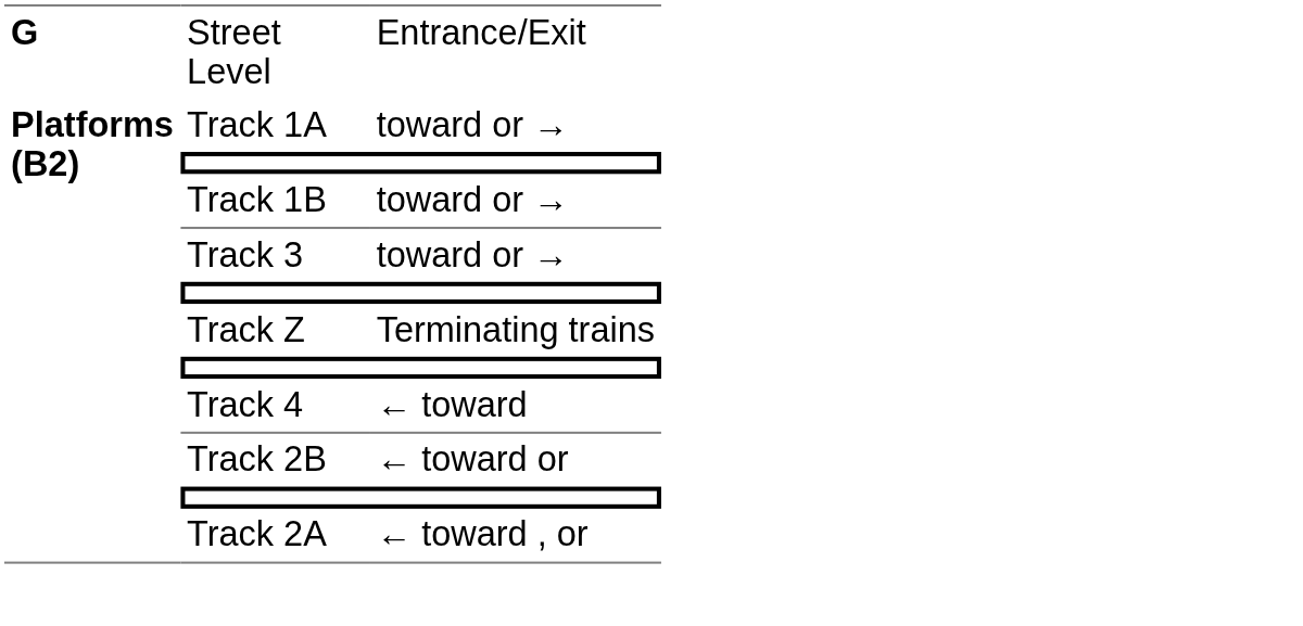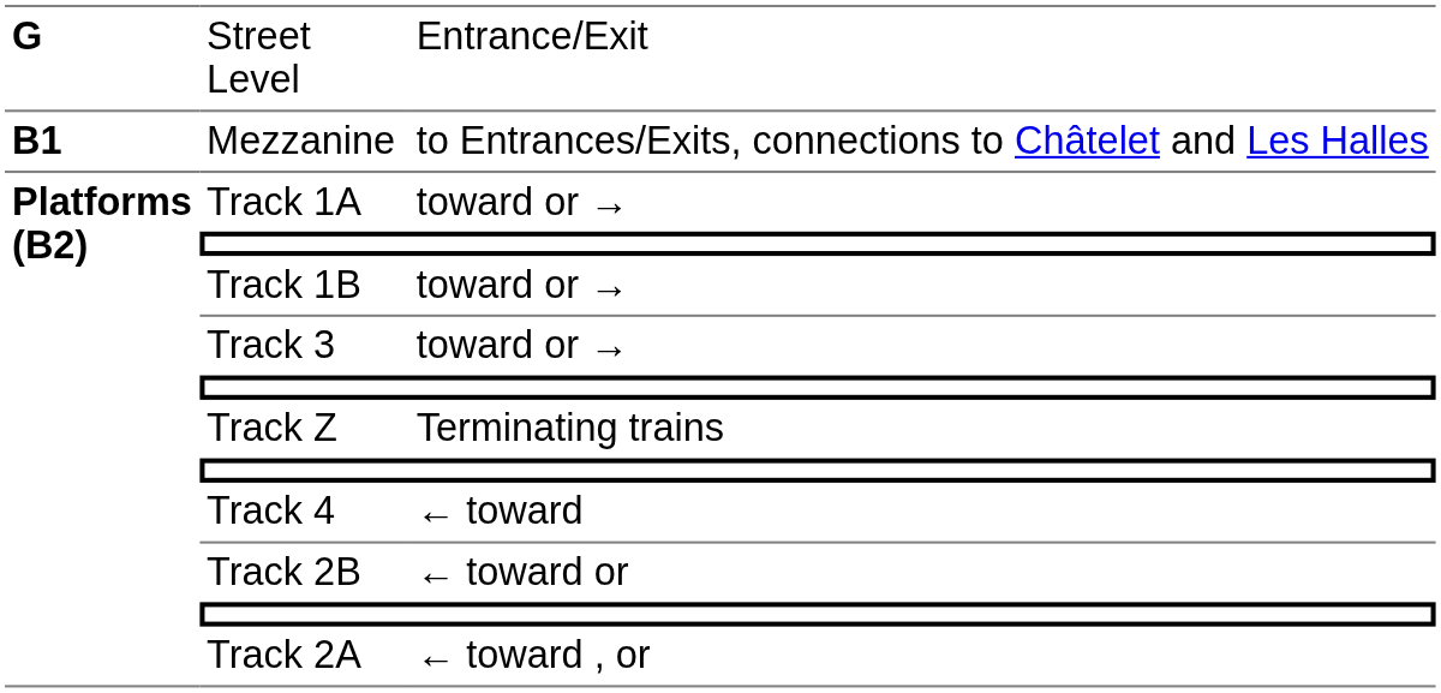+ row: B1 | Mezzanine | to Entrances/Exits, connections to Châtelet and Les Halles
